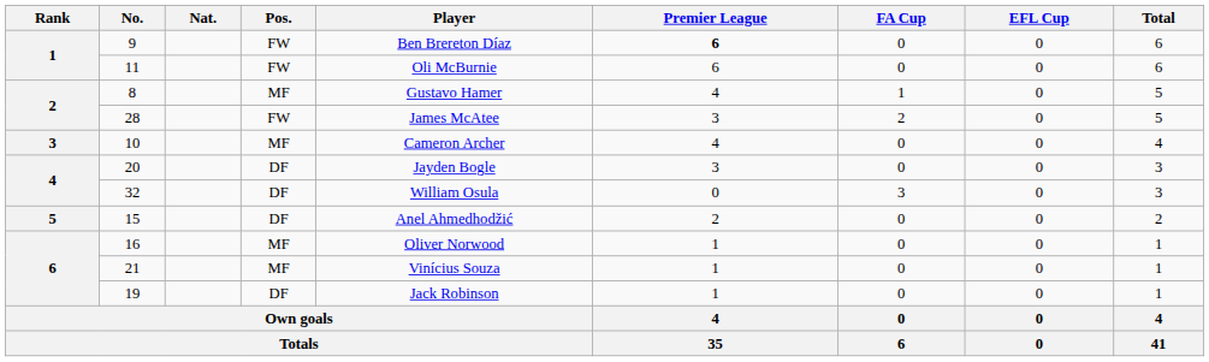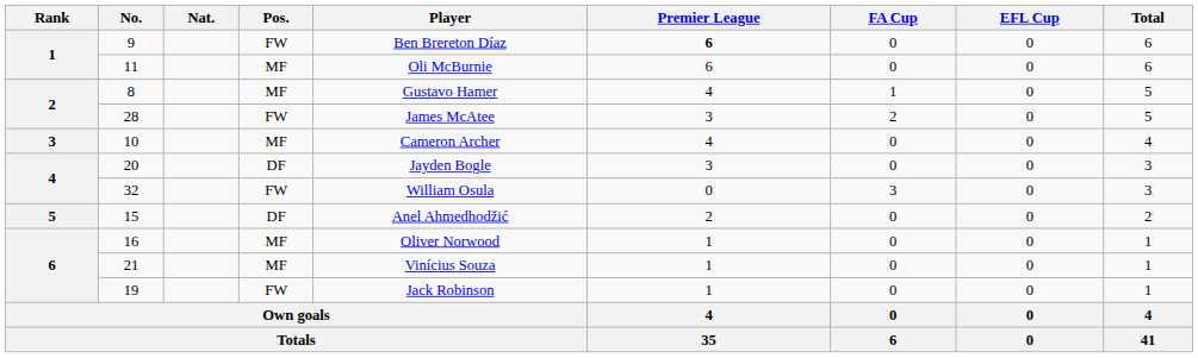11 | Pos.: FW -> MF
32 | Pos.: DF -> FW
19 | Pos.: DF -> FW
